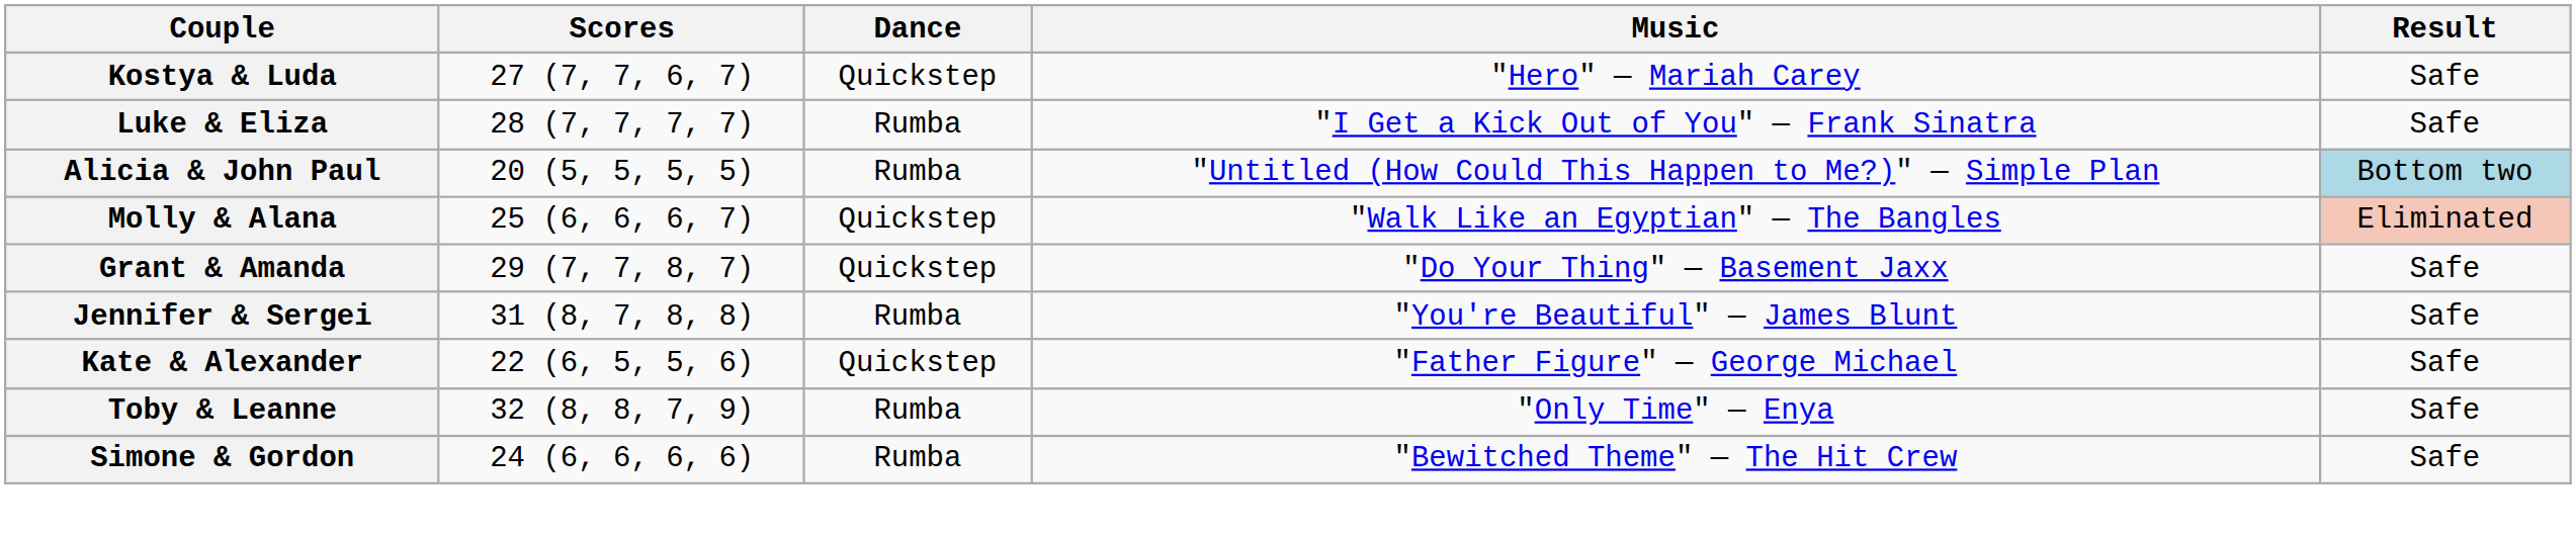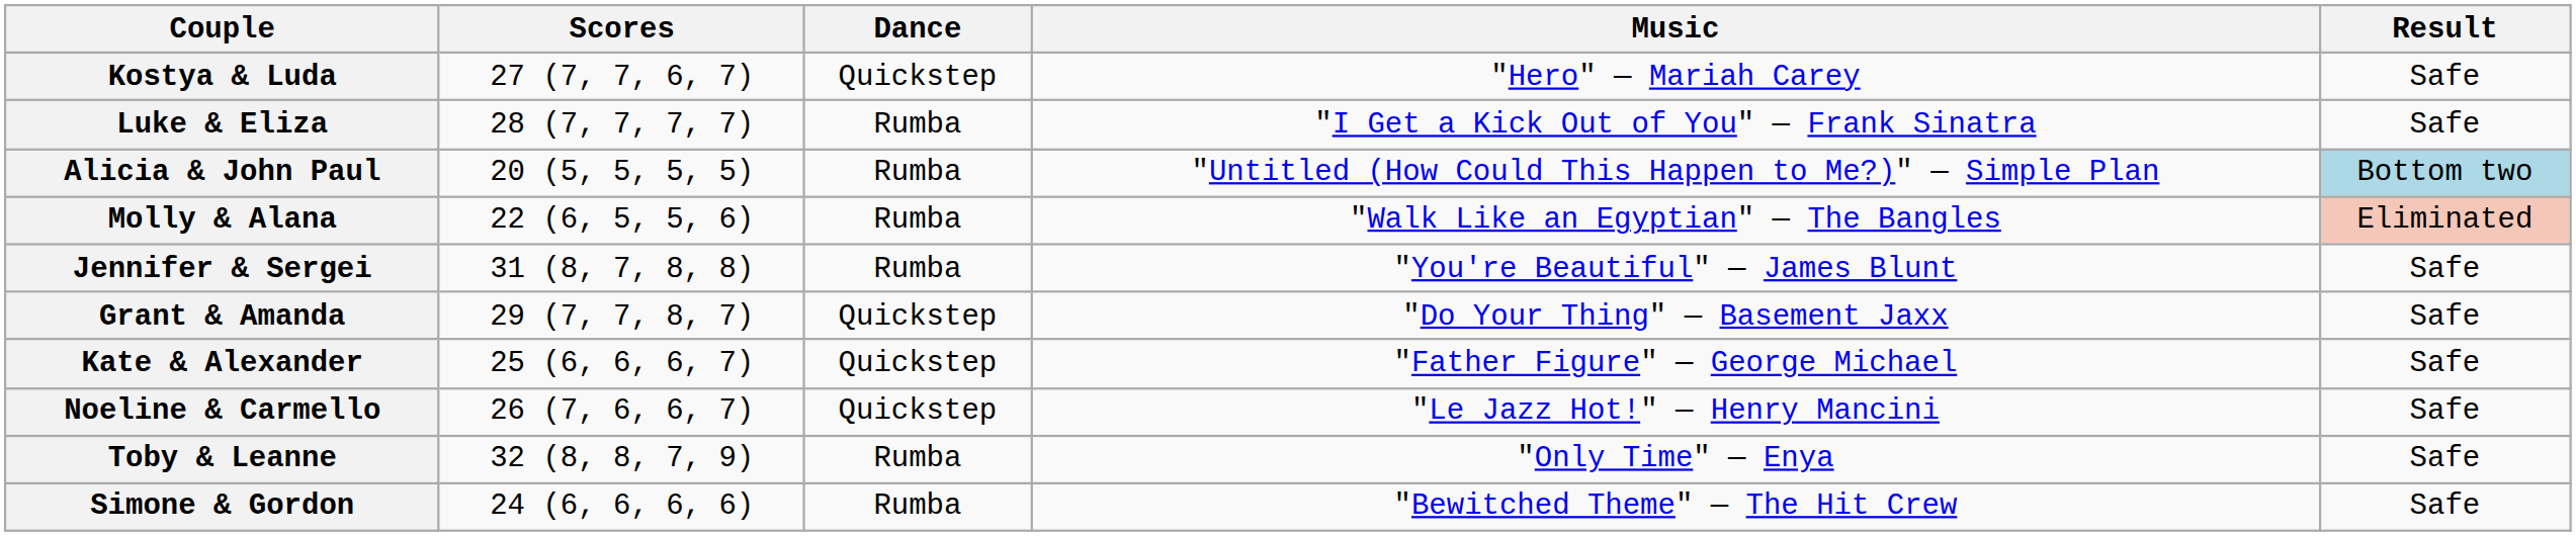Molly & Alana | Scores: 25 (6, 6, 6, 7) -> 22 (6, 5, 5, 6)
Molly & Alana | Dance: Quickstep -> Rumba
rows swapped: Jennifer & Sergei <-> Grant & Amanda
Kate & Alexander | Scores: 22 (6, 5, 5, 6) -> 25 (6, 6, 6, 7)
+ row: Noeline & Carmello | 26 (7, 6, 6, 7) | Quickstep | "Le Jazz Hot!" — Henry Mancini | Safe
